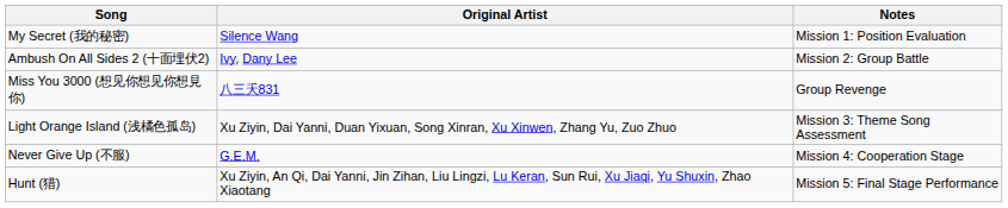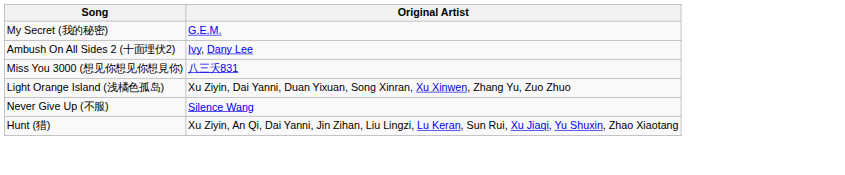- column: Notes | Mission 1: Position Evaluation | Mission 2: Group Battle | Group Revenge | Mission 3: Theme Song Assessment | Mission 4: Cooperation Stage | Mission 5: Final Stage Performance
My Secret (我的秘密) | Original Artist: Silence Wang -> G.E.M.
Never Give Up (不服) | Original Artist: G.E.M. -> Silence Wang
